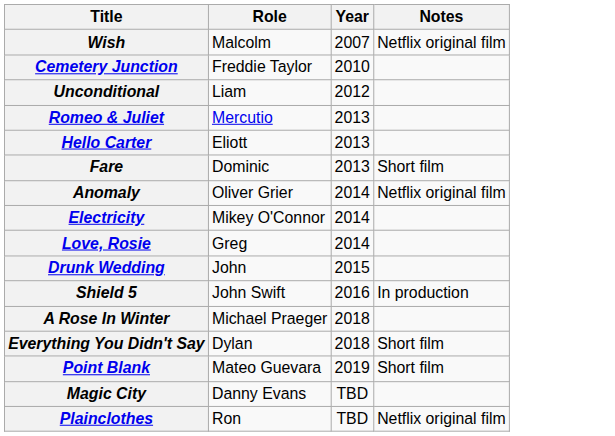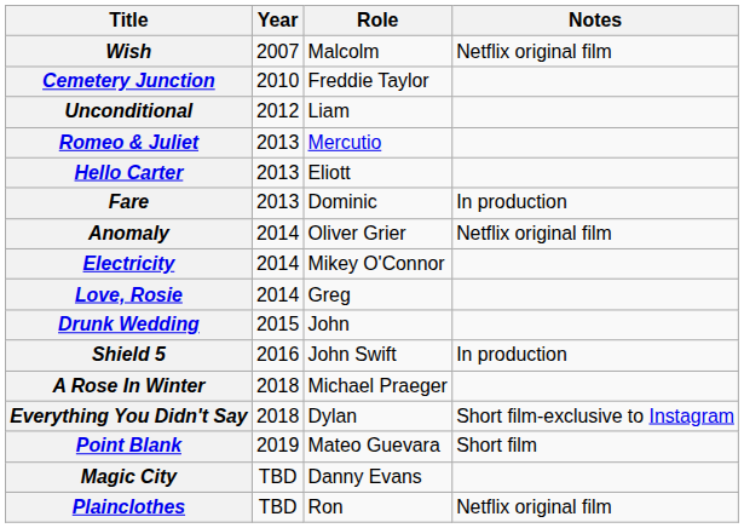columns swapped: Year <-> Role
Fare | Notes: Short film -> In production
Everything You Didn't Say | Notes: Short film -> Short film-exclusive to Instagram
